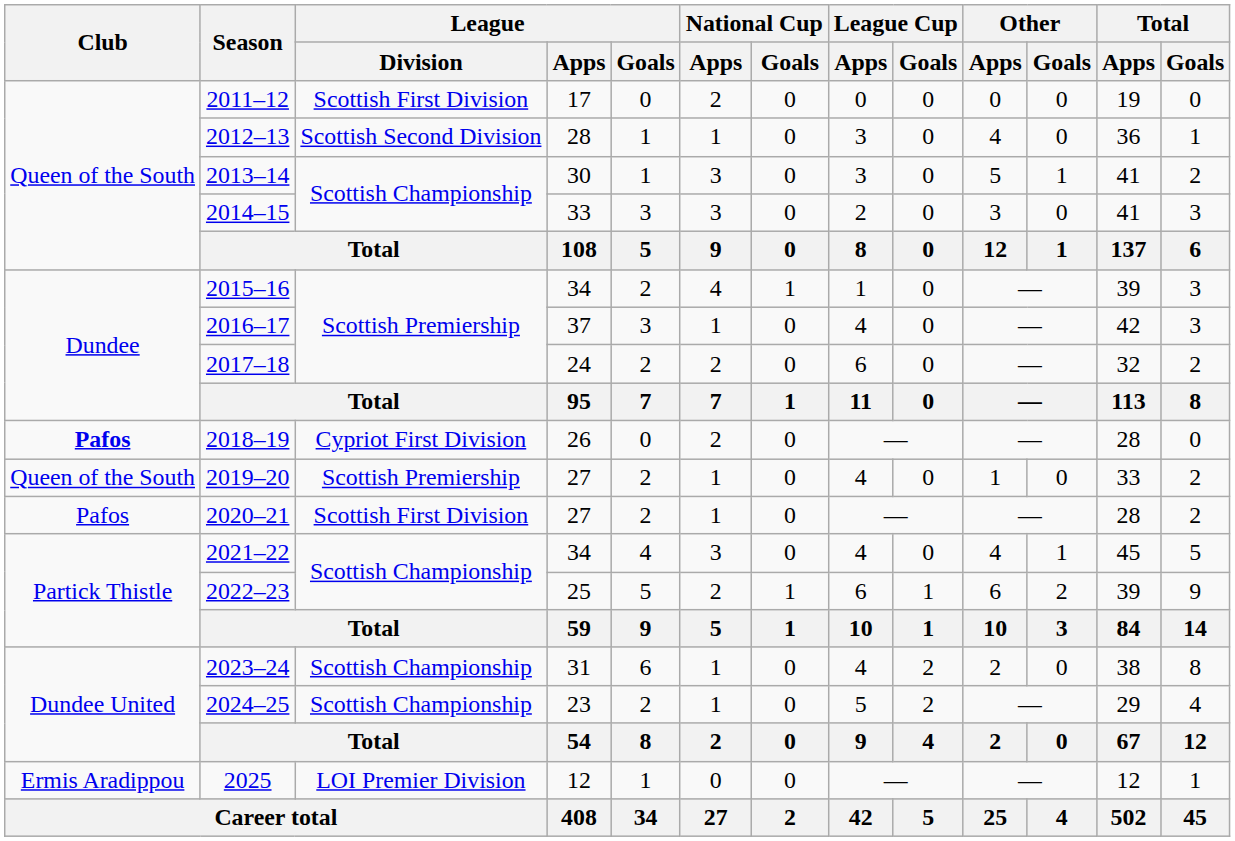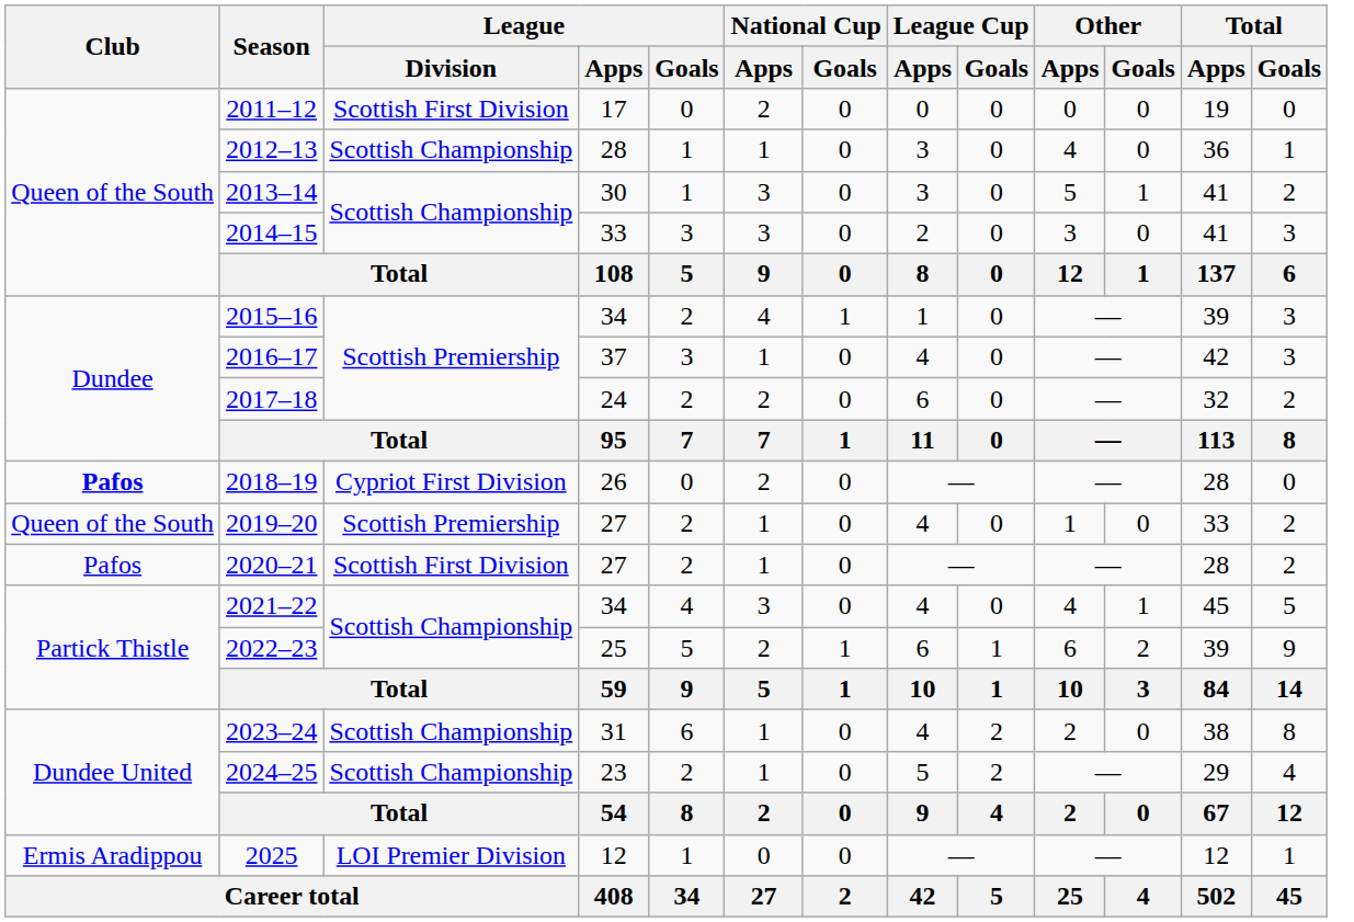2012–13 | League / Division: Scottish Second Division -> Scottish Championship
